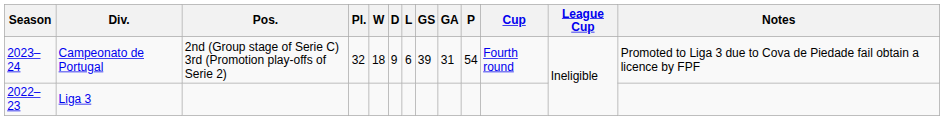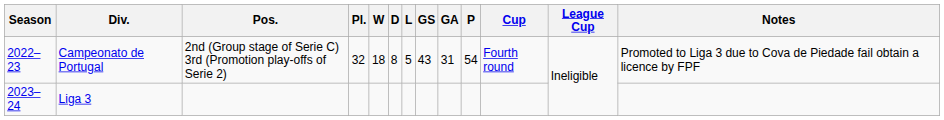Campeonato de Portugal | Season: 2023–24 -> 2022–23
Campeonato de Portugal | D: 9 -> 8
Campeonato de Portugal | L: 6 -> 5
Campeonato de Portugal | GS: 39 -> 43
Liga 3 | Season: 2022–23 -> 2023–24
